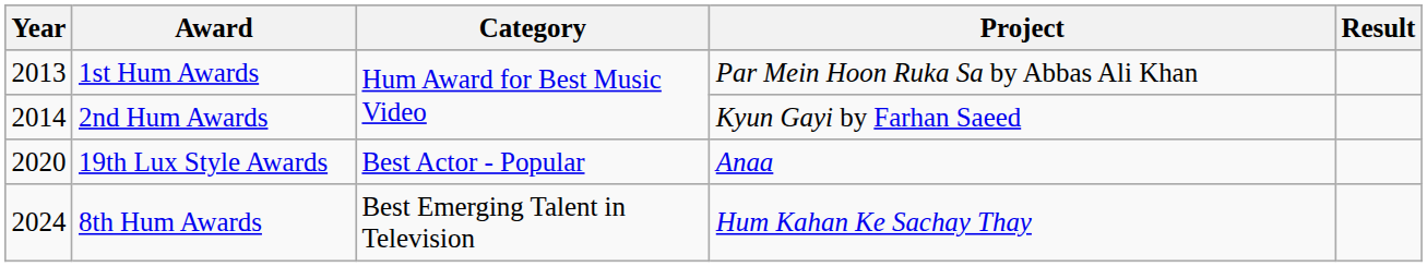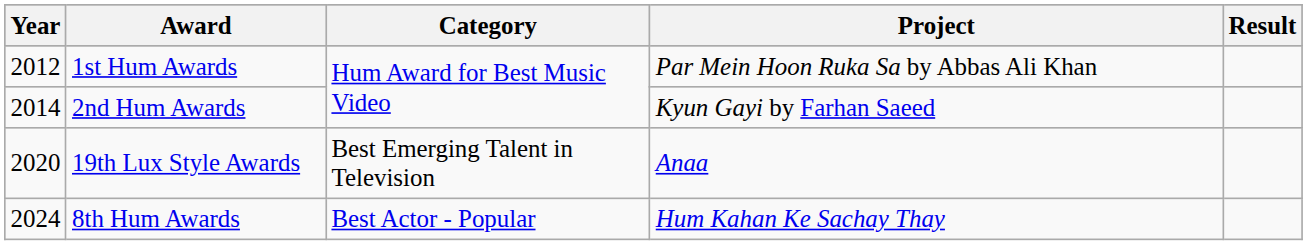1st Hum Awards | Year: 2013 -> 2012
19th Lux Style Awards | Category: Best Actor - Popular -> Best Emerging Talent in Television
8th Hum Awards | Category: Best Emerging Talent in Television -> Best Actor - Popular
